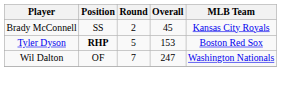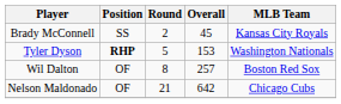Tyler Dyson | MLB Team: Boston Red Sox -> Washington Nationals
Wil Dalton | Round: 7 -> 8
Wil Dalton | Overall: 247 -> 257
Wil Dalton | MLB Team: Washington Nationals -> Boston Red Sox
+ row: Nelson Maldonado | OF | 21 | 642 | Chicago Cubs
